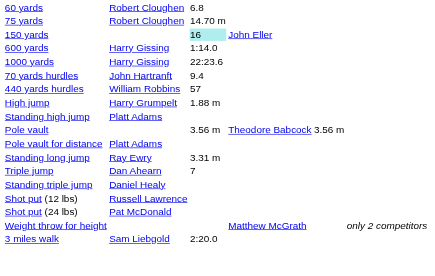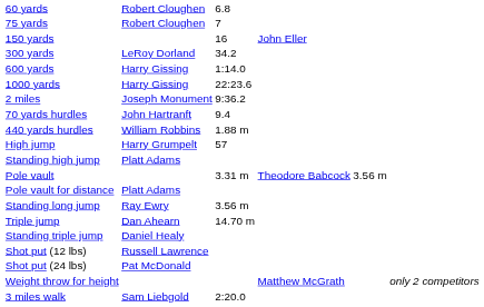75 yards | column 3: 14.70 m -> 7
150 yards | column 3: paleturquoise background -> no background
+ row: 300 yards | LeRoy Dorland | 34.2
+ row: 2 miles | Joseph Monument | 9:36.2
440 yards hurdles | column 3: 57 -> 1.88 m
High jump | column 3: 1.88 m -> 57
Pole vault | column 3: 3.56 m -> 3.31 m
Standing long jump | column 3: 3.31 m -> 3.56 m
Triple jump | column 3: 7 -> 14.70 m
